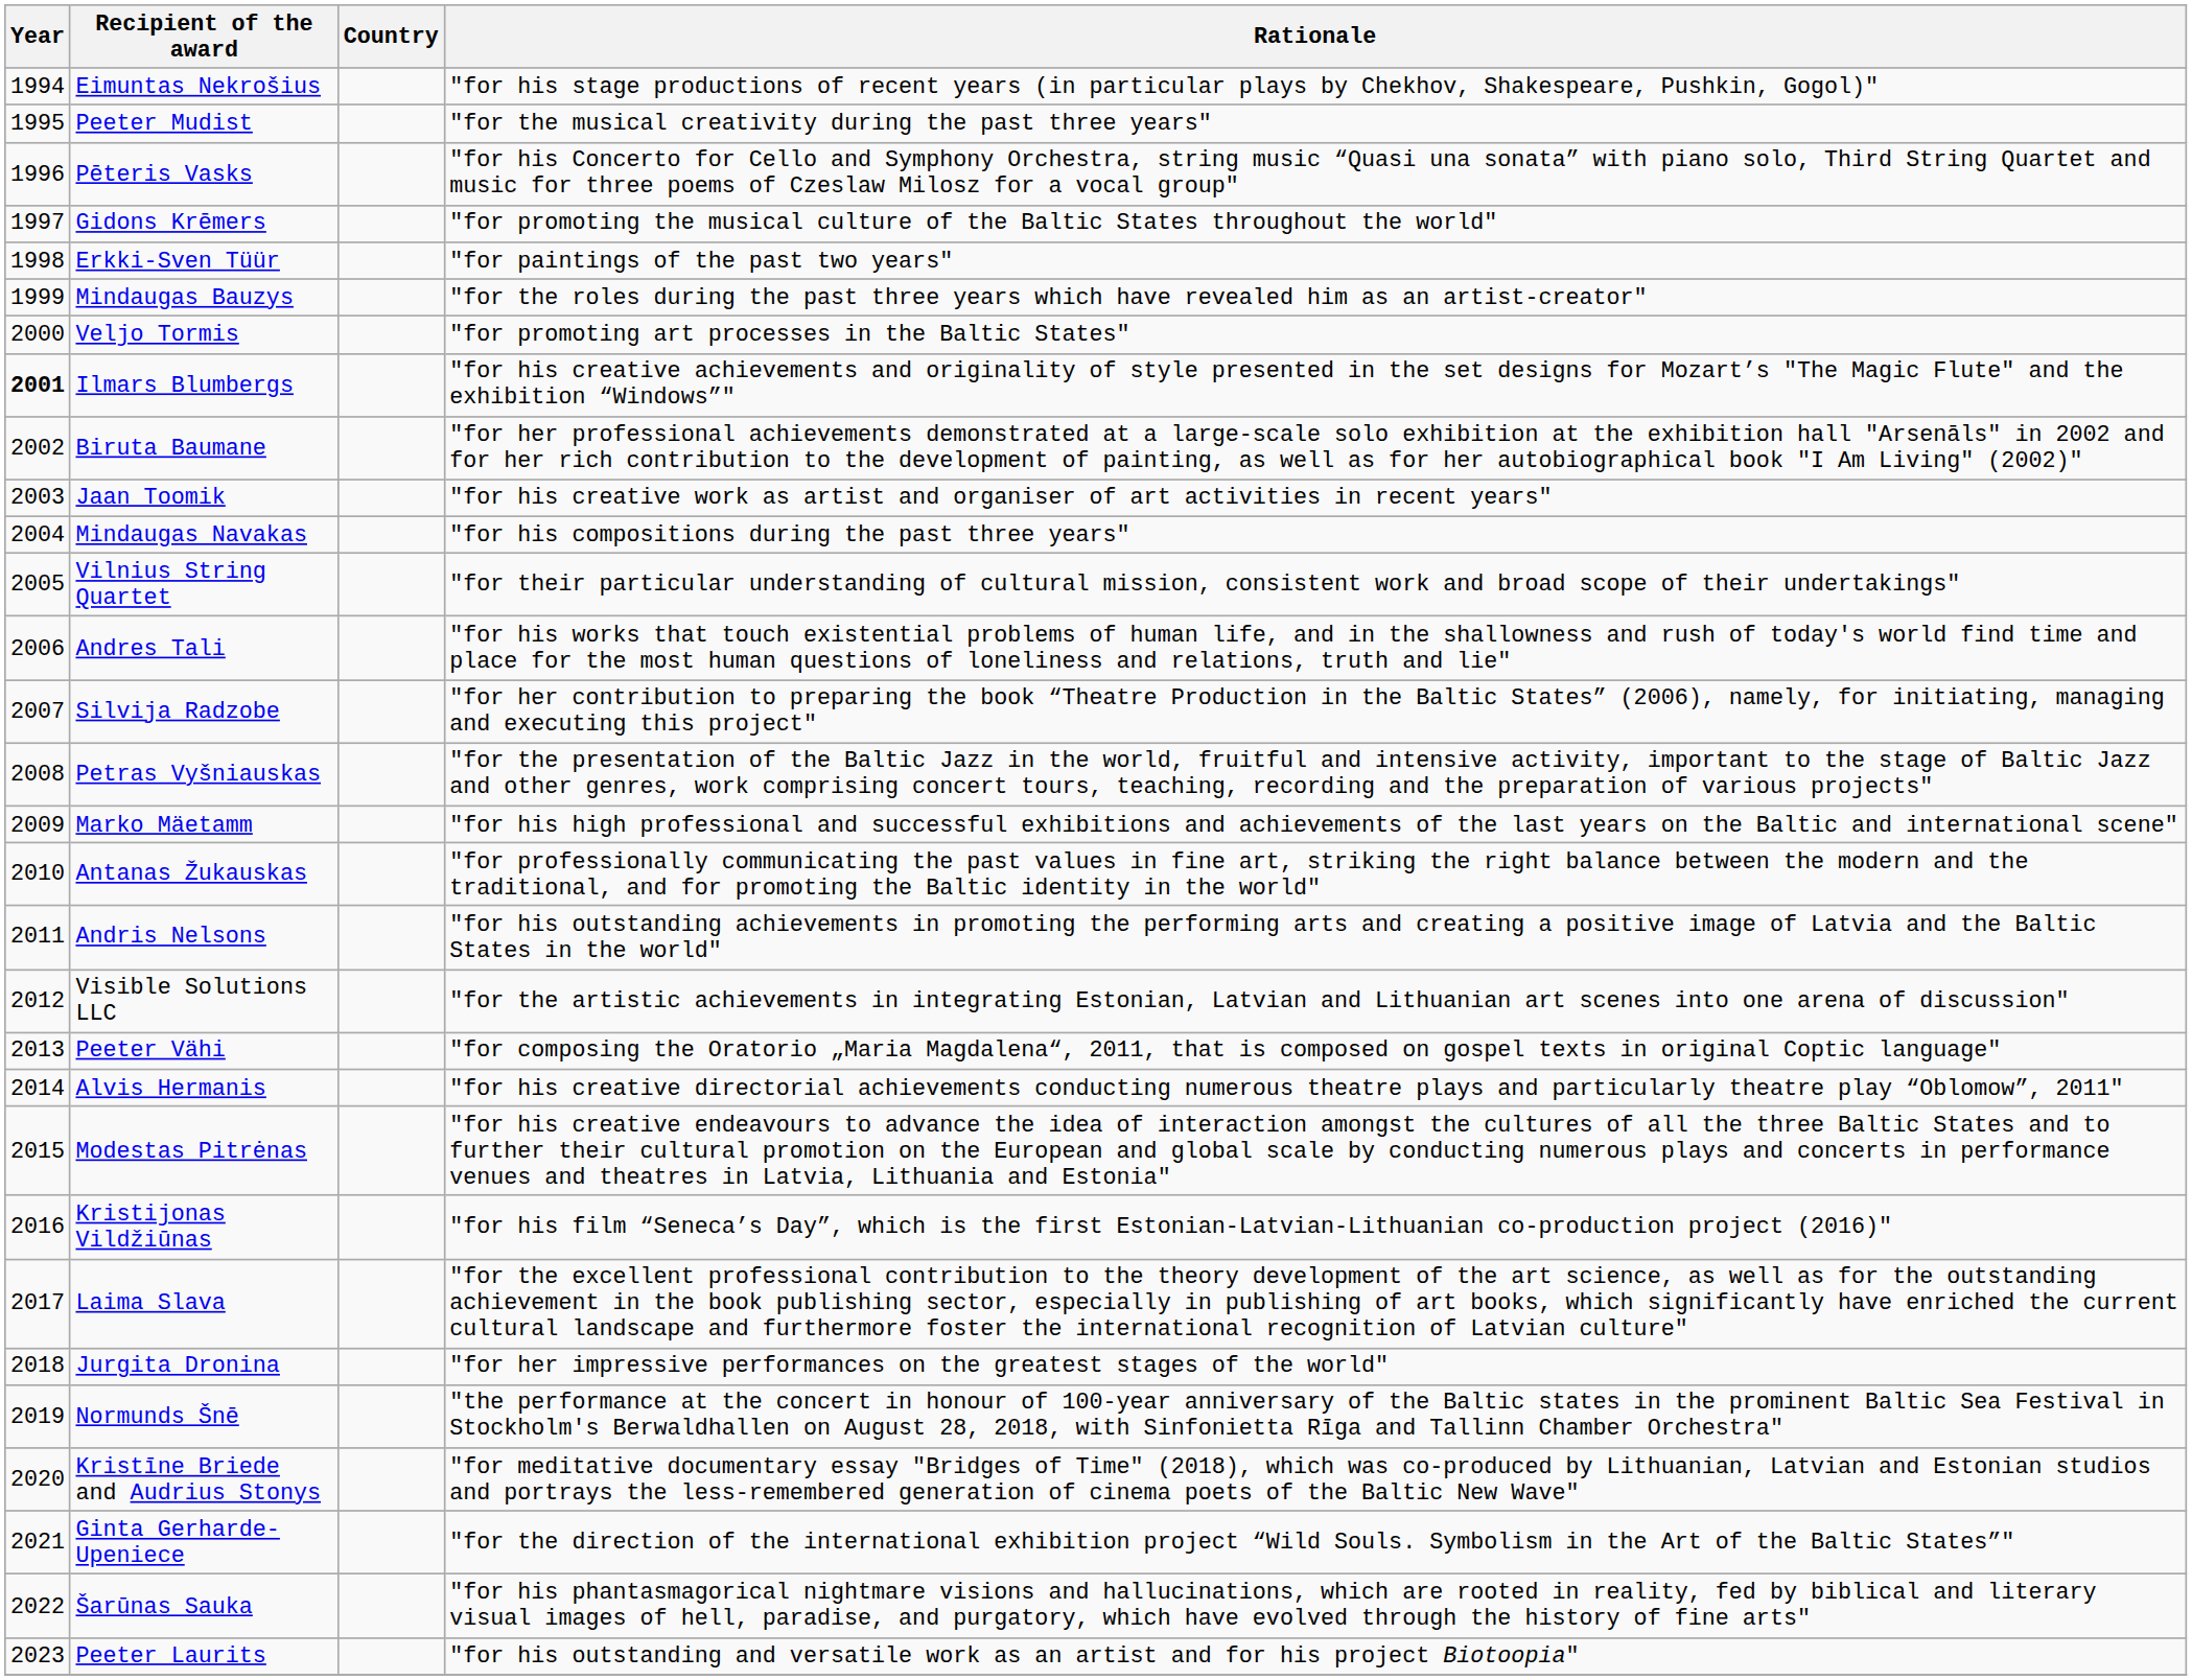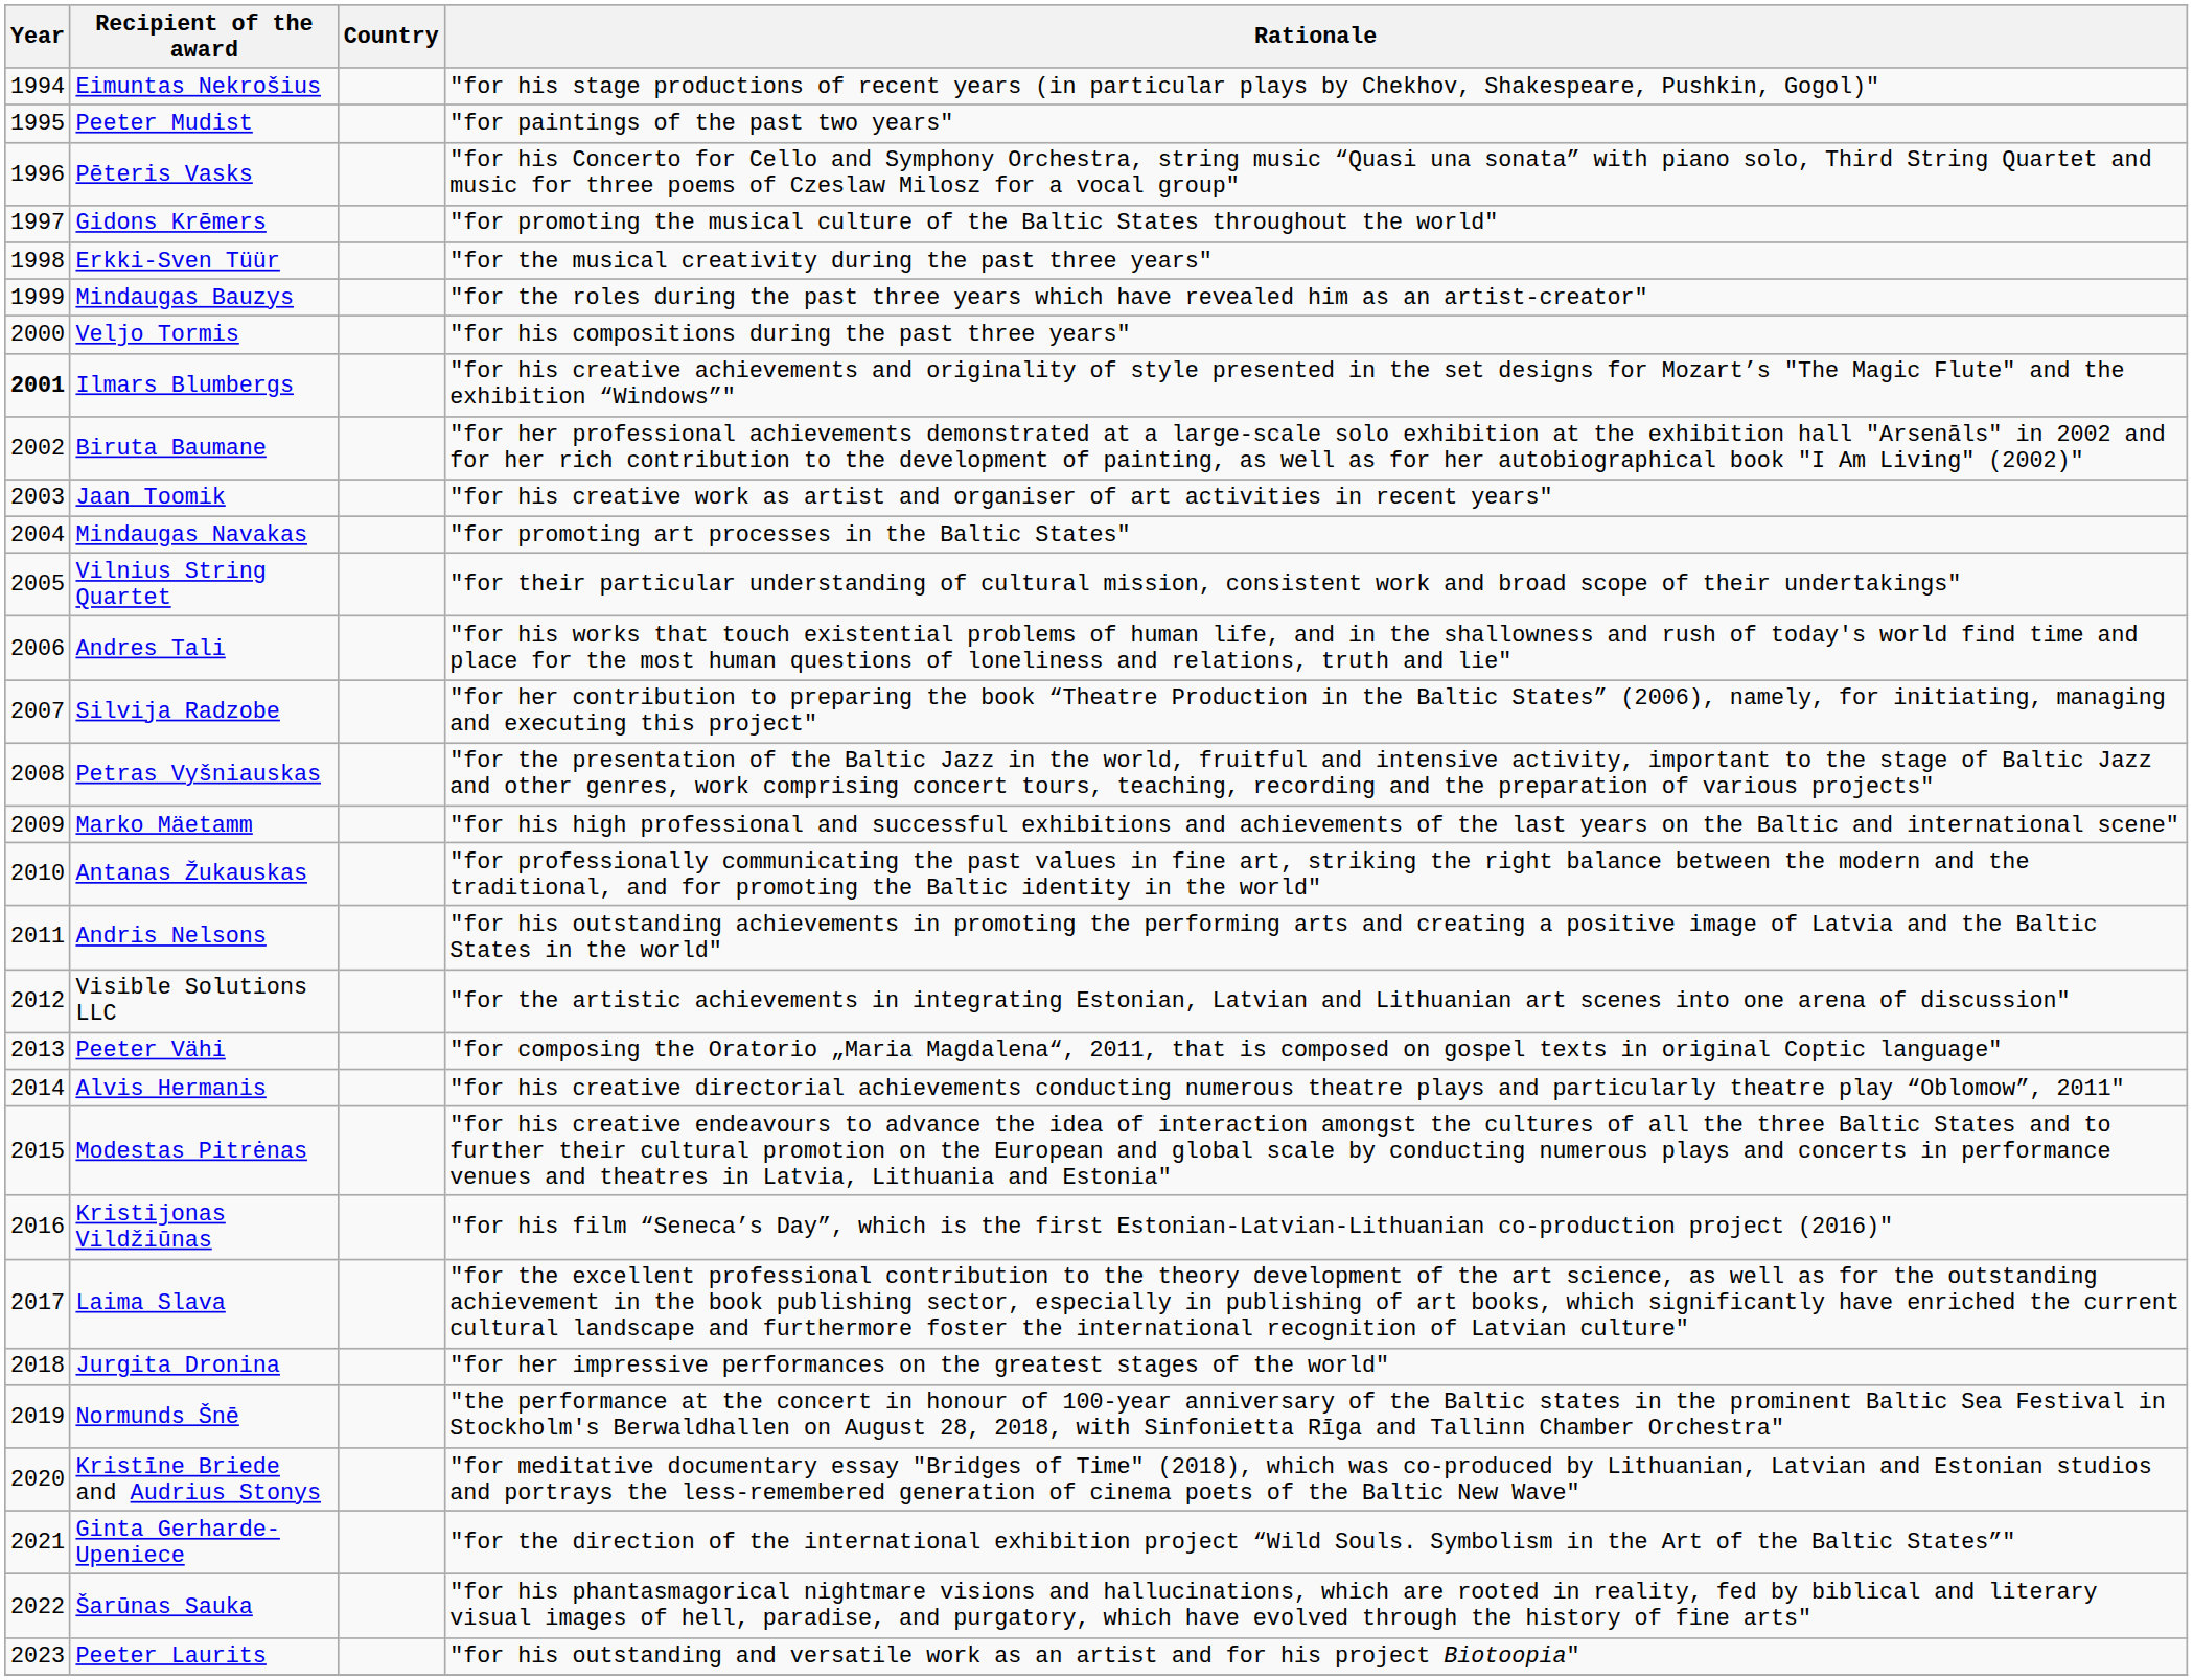Peeter Mudist | Rationale: "for the musical creativity during the past three years" -> "for paintings of the past two years"
Erkki-Sven Tüür | Rationale: "for paintings of the past two years" -> "for the musical creativity during the past three years"
Veljo Tormis | Rationale: "for promoting art processes in the Baltic States" -> "for his compositions during the past three years"
Mindaugas Navakas | Rationale: "for his compositions during the past three years" -> "for promoting art processes in the Baltic States"
